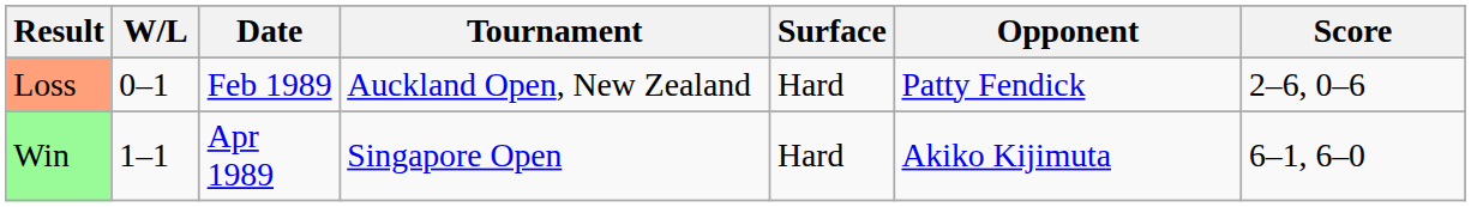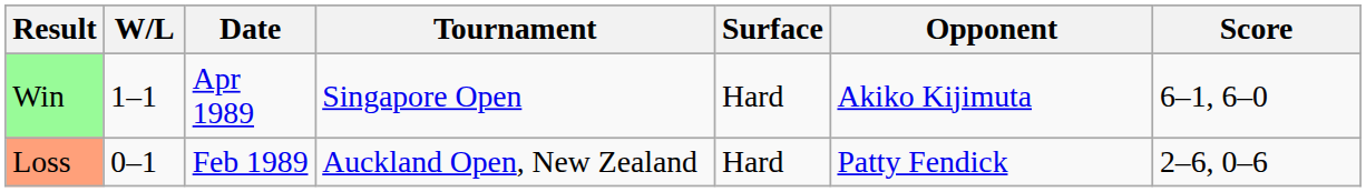rows swapped: Loss <-> Win
